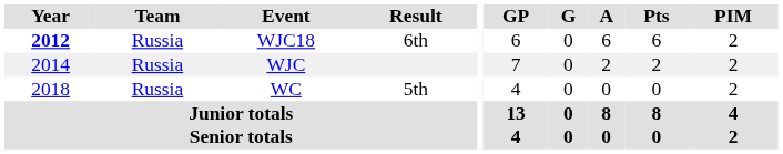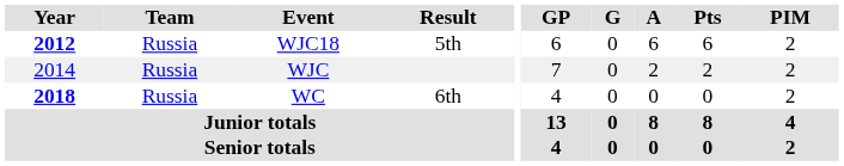WJC18 | Result: 6th -> 5th
WC | Year: normal -> bold
WC | Result: 5th -> 6th
